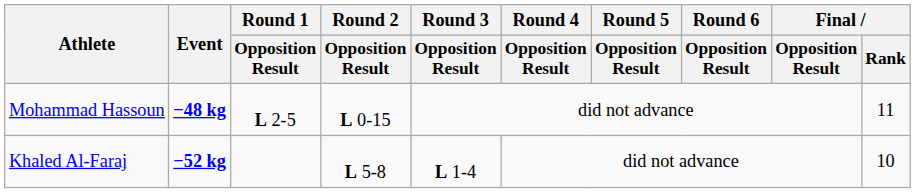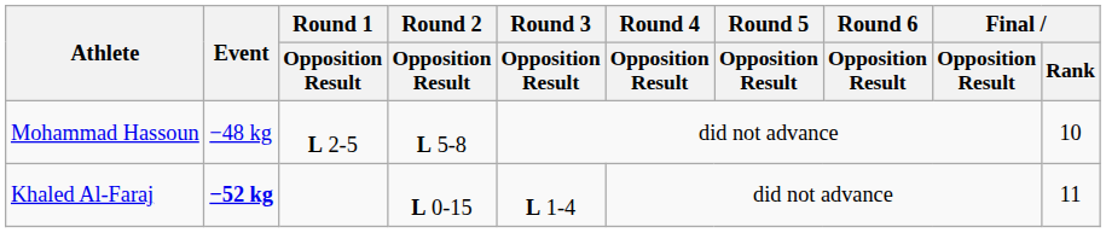Mohammad Hassoun | Event: bold -> normal
Mohammad Hassoun | Round 2 / Opposition Result: L 0-15 -> L 5-8
Mohammad Hassoun | Final / Rank: 11 -> 10
Khaled Al-Faraj | Round 2 / Opposition Result: L 5-8 -> L 0-15
Khaled Al-Faraj | Final / Rank: 10 -> 11
